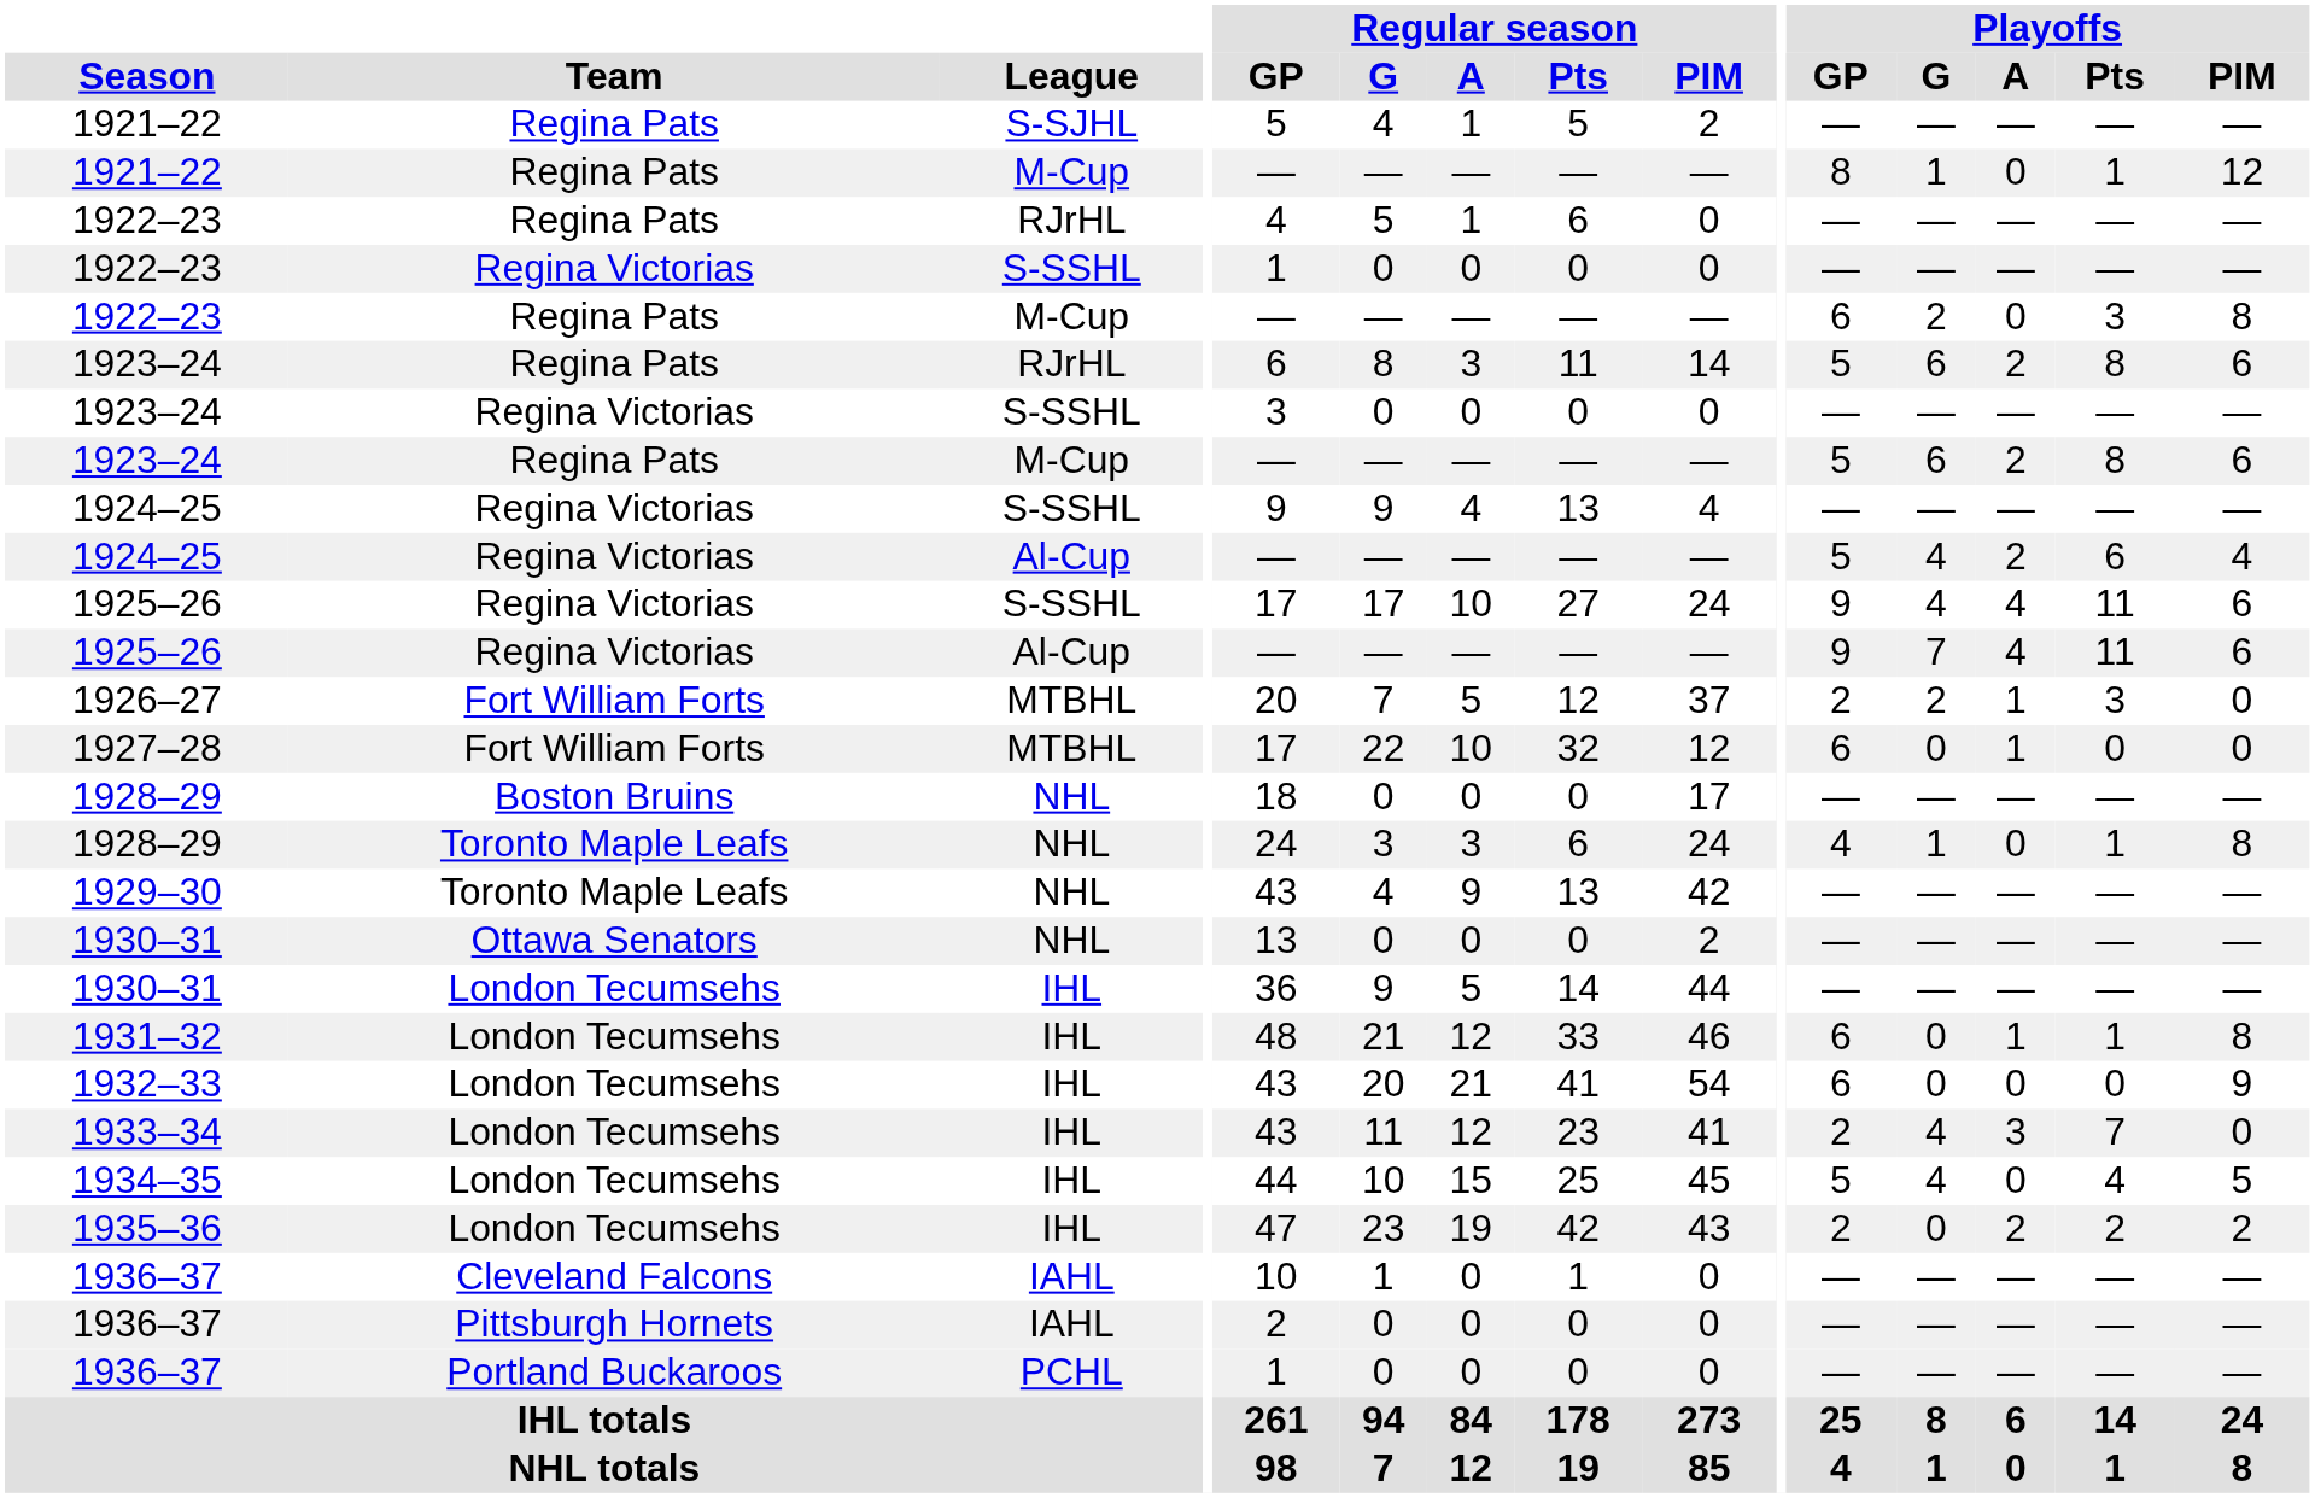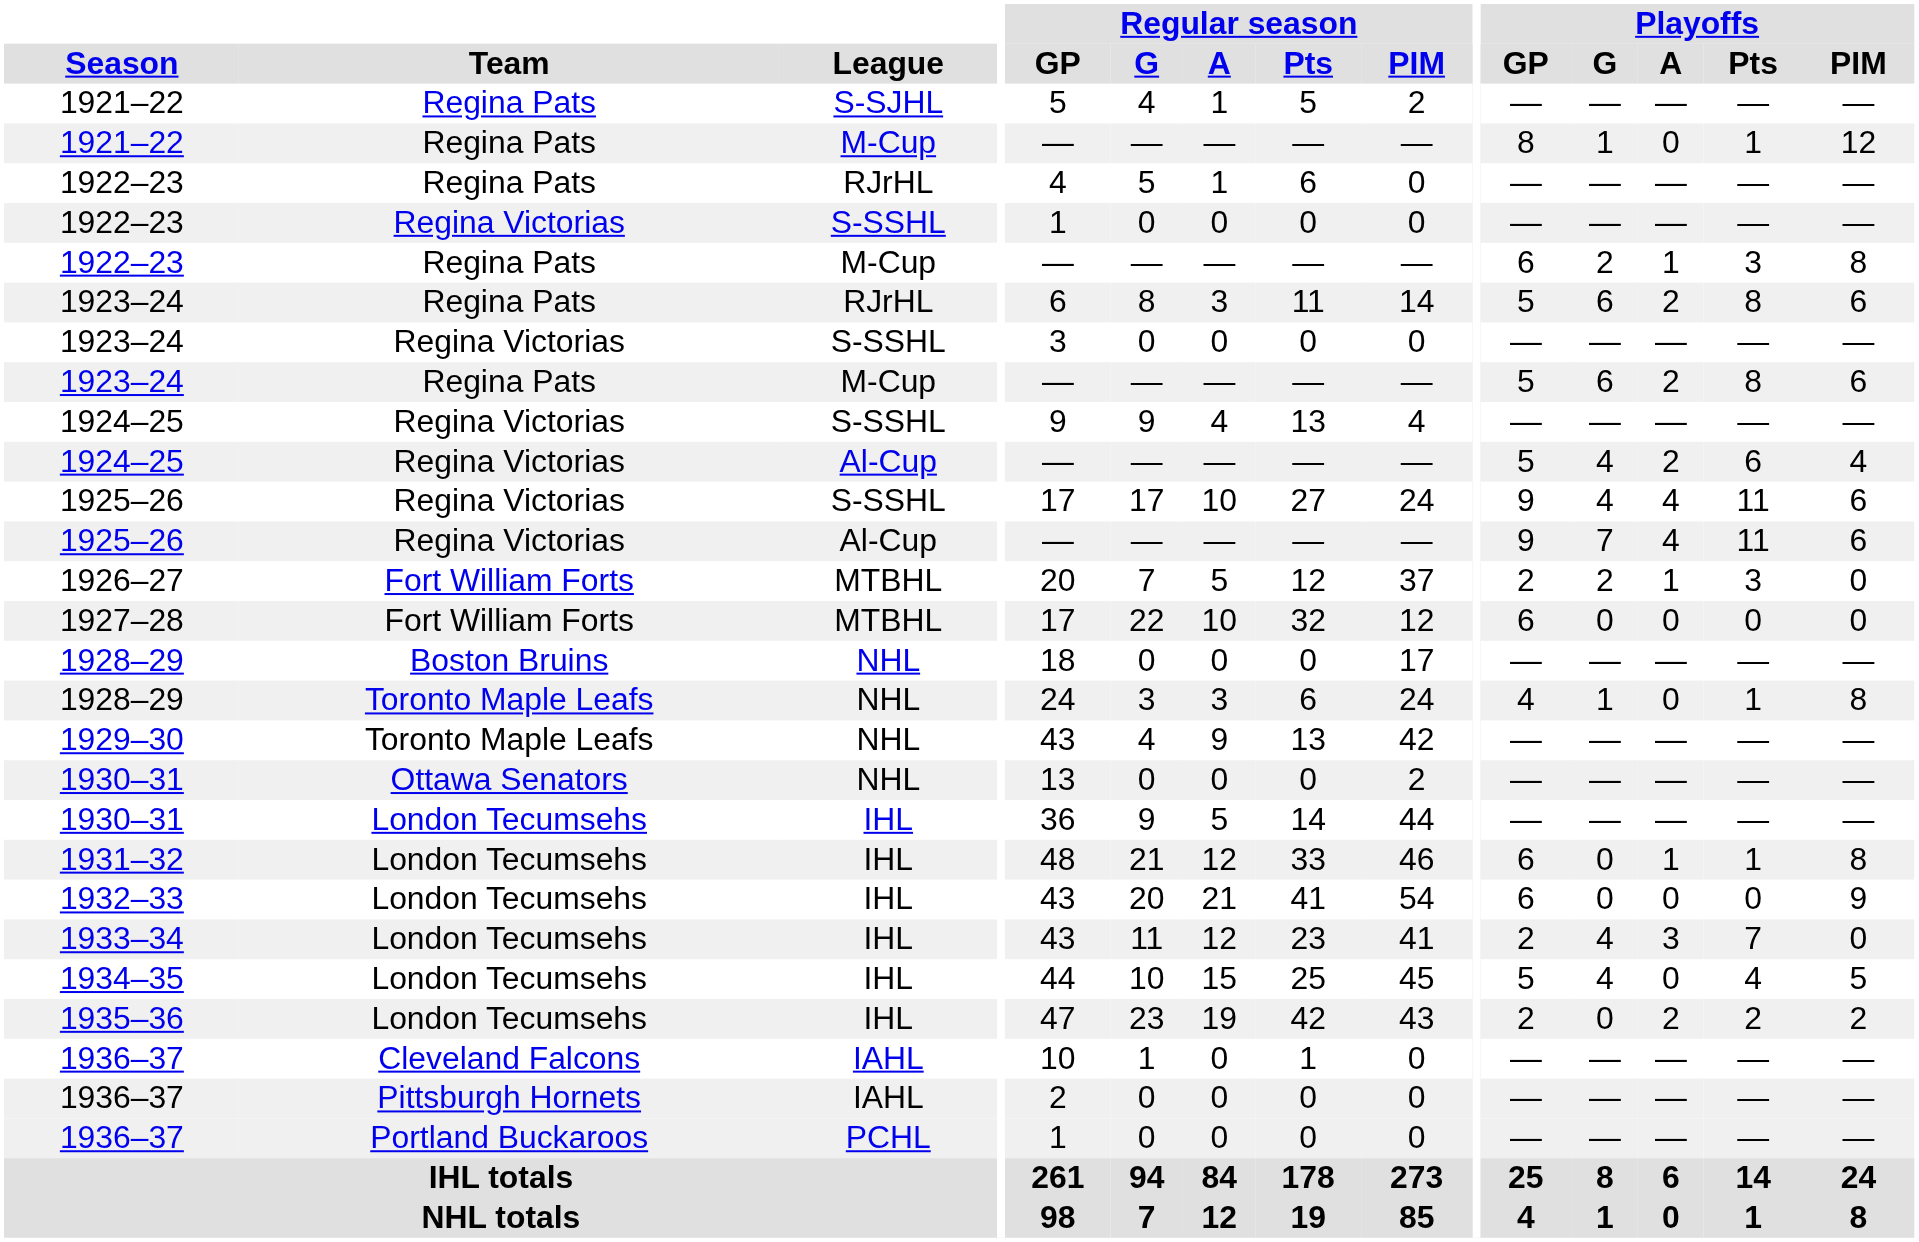1922–23 / M-Cup | Playoffs / A: 0 -> 1
1927–28 | Playoffs / A: 1 -> 0
